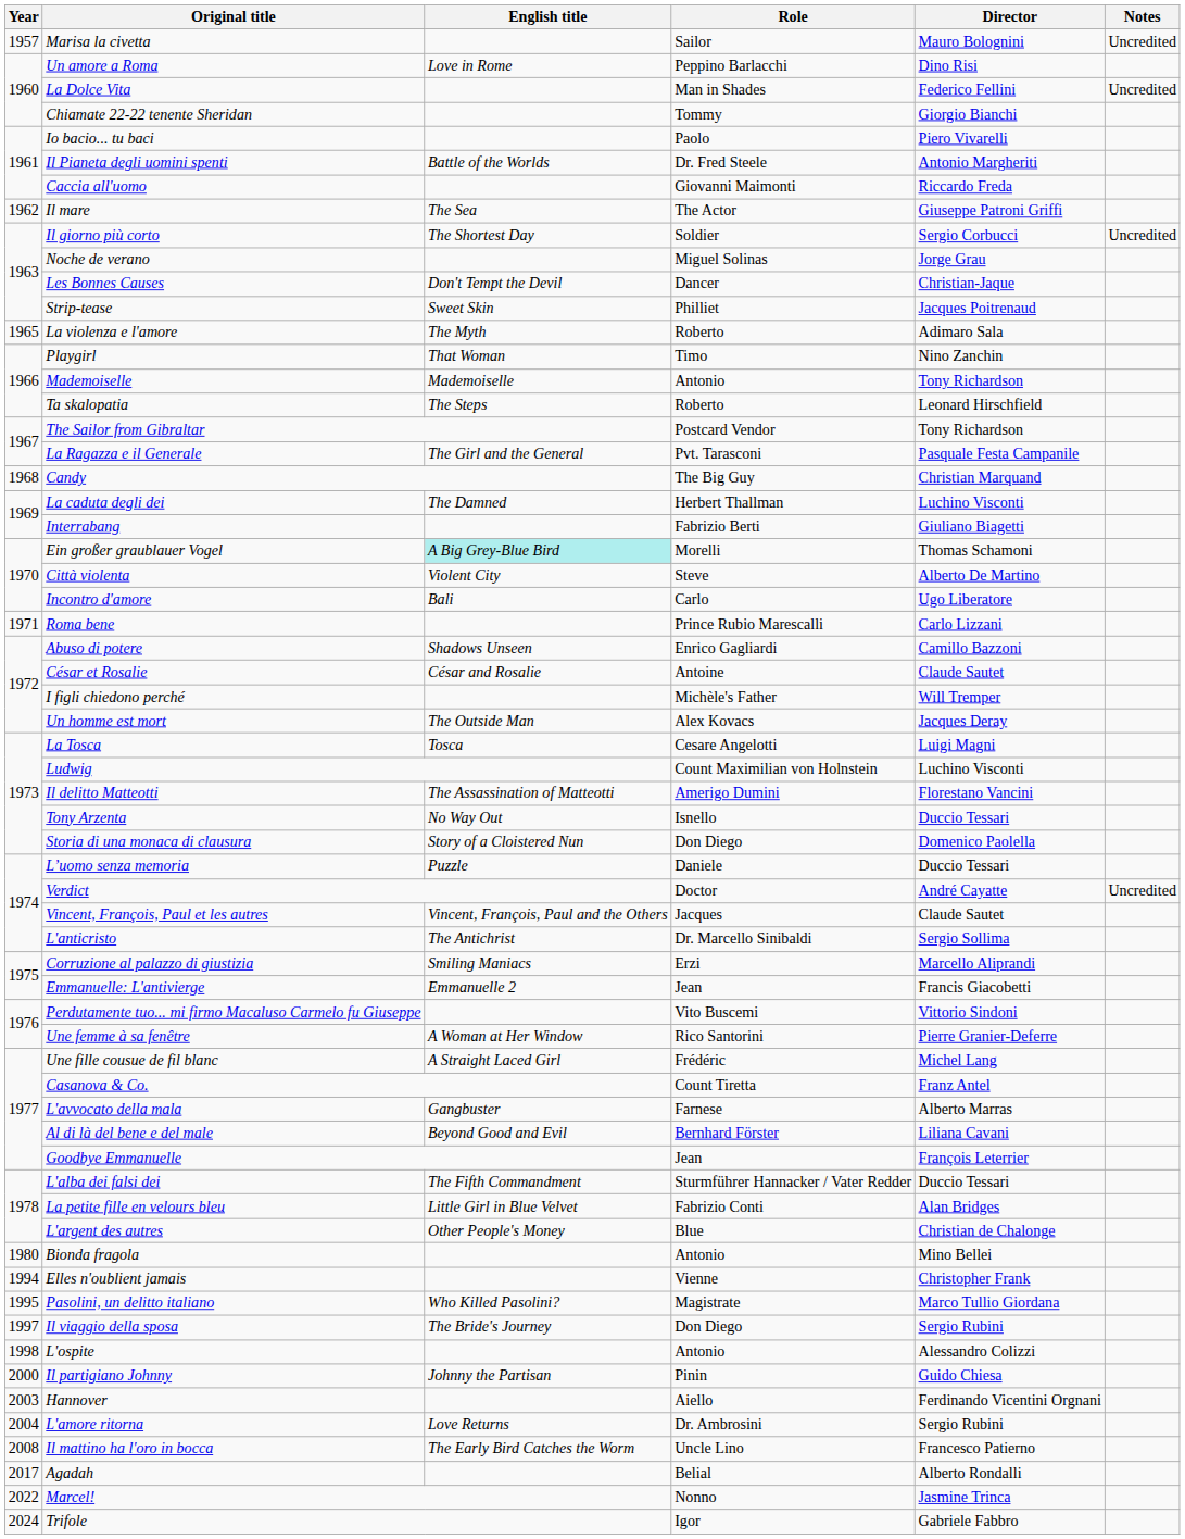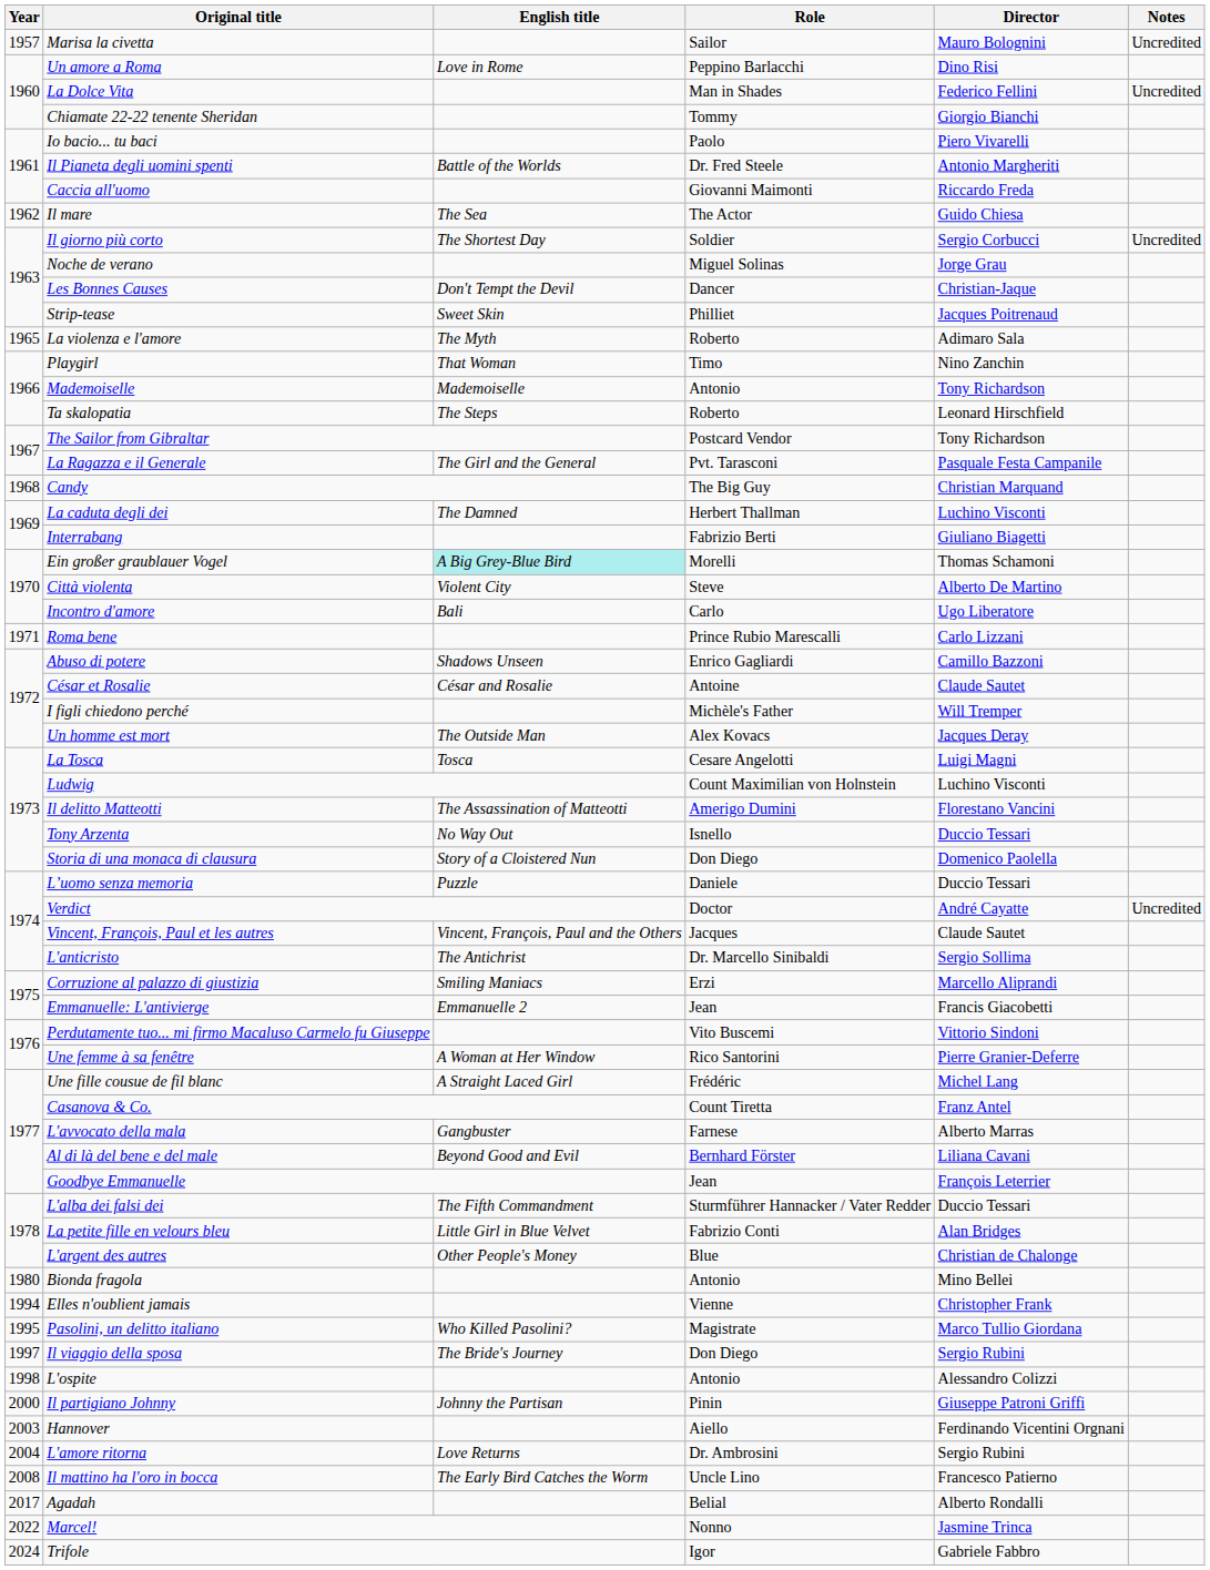Il mare | Director: Giuseppe Patroni Griffi -> Guido Chiesa
Il partigiano Johnny | Director: Guido Chiesa -> Giuseppe Patroni Griffi
